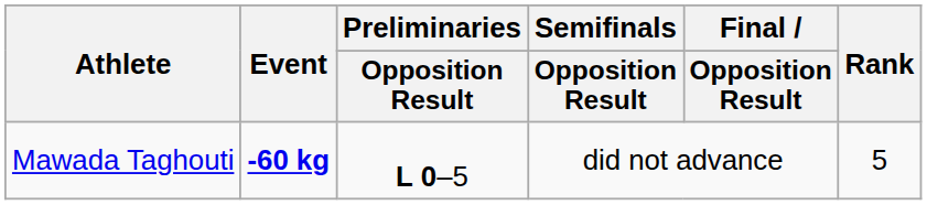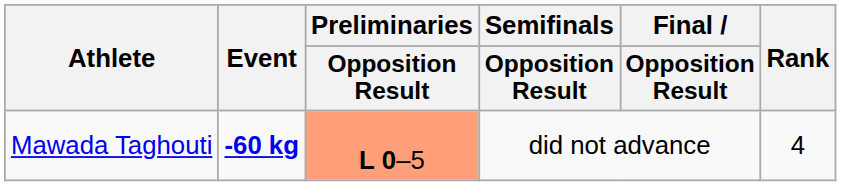Mawada Taghouti | Preliminaries / Opposition Result: no background -> lightsalmon background
Mawada Taghouti | Rank: 5 -> 4
